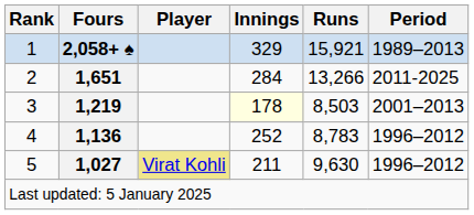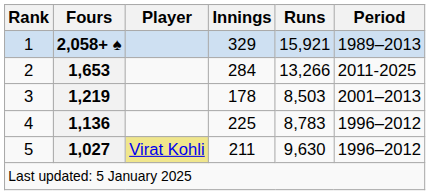2 | Fours: 1,651 -> 1,653
3 | Innings: lightyellow background -> no background
4 | Innings: 252 -> 225
